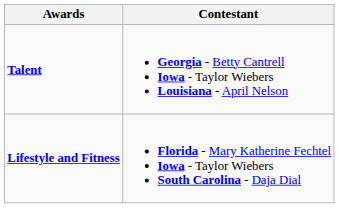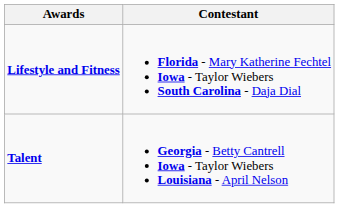rows swapped: Lifestyle and Fitness <-> Talent
